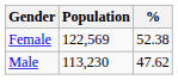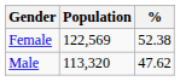Male | Population: 113,230 -> 113,320
